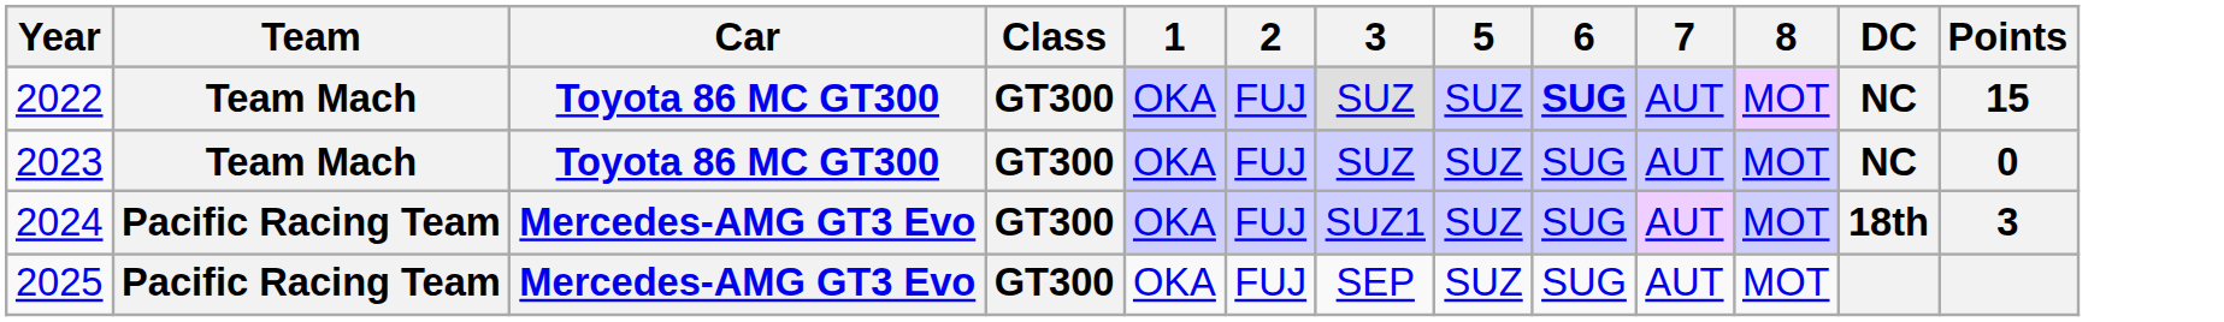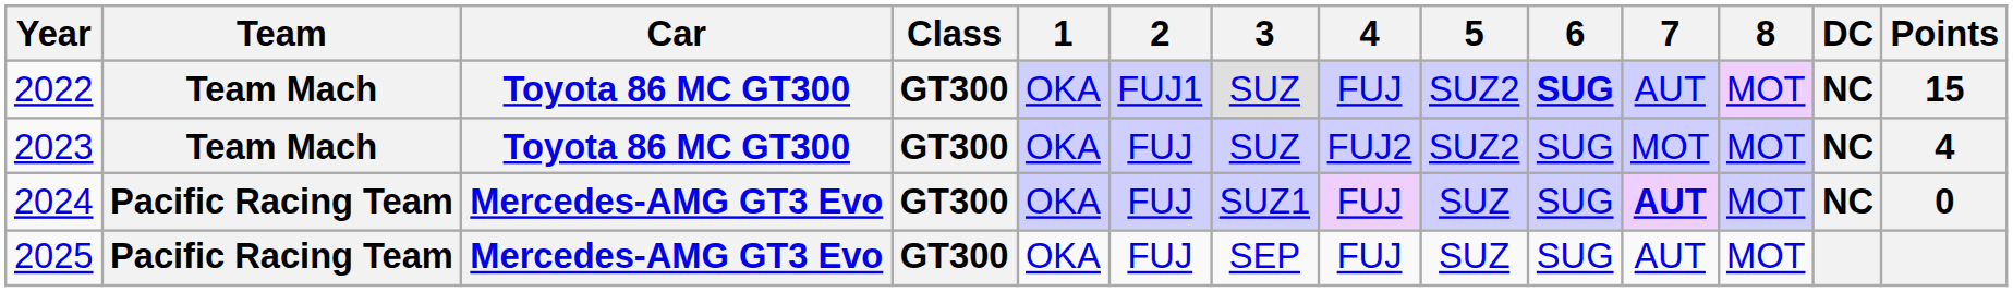+ column: 4 | FUJ | FUJ2 | FUJ | FUJ
2022 | 2: FUJ -> FUJ1
2022 | 5: SUZ -> SUZ2
2023 | 5: SUZ -> SUZ2
2023 | 7: AUT -> MOT
2023 | Points: 0 -> 4
2024 | 7: normal -> bold
2024 | DC: 18th -> NC
2024 | Points: 3 -> 0
